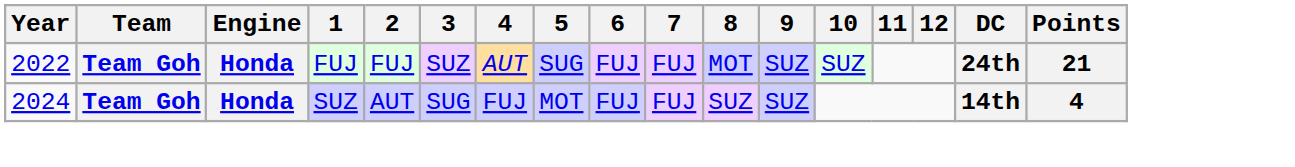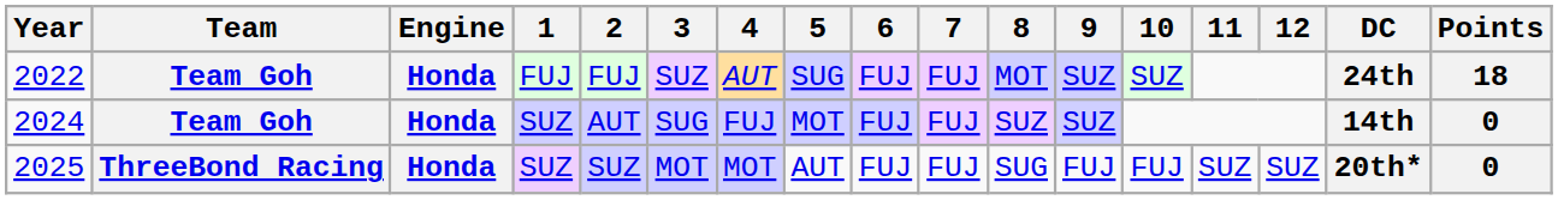2022 | Points: 21 -> 18
2024 | Points: 4 -> 0
+ row: 2025 | ThreeBond Racing | Honda | SUZ | SUZ | MOT | MOT | AUT | FUJ | FUJ | SUG | FUJ | FUJ | SUZ | SUZ | 20th* | 0
